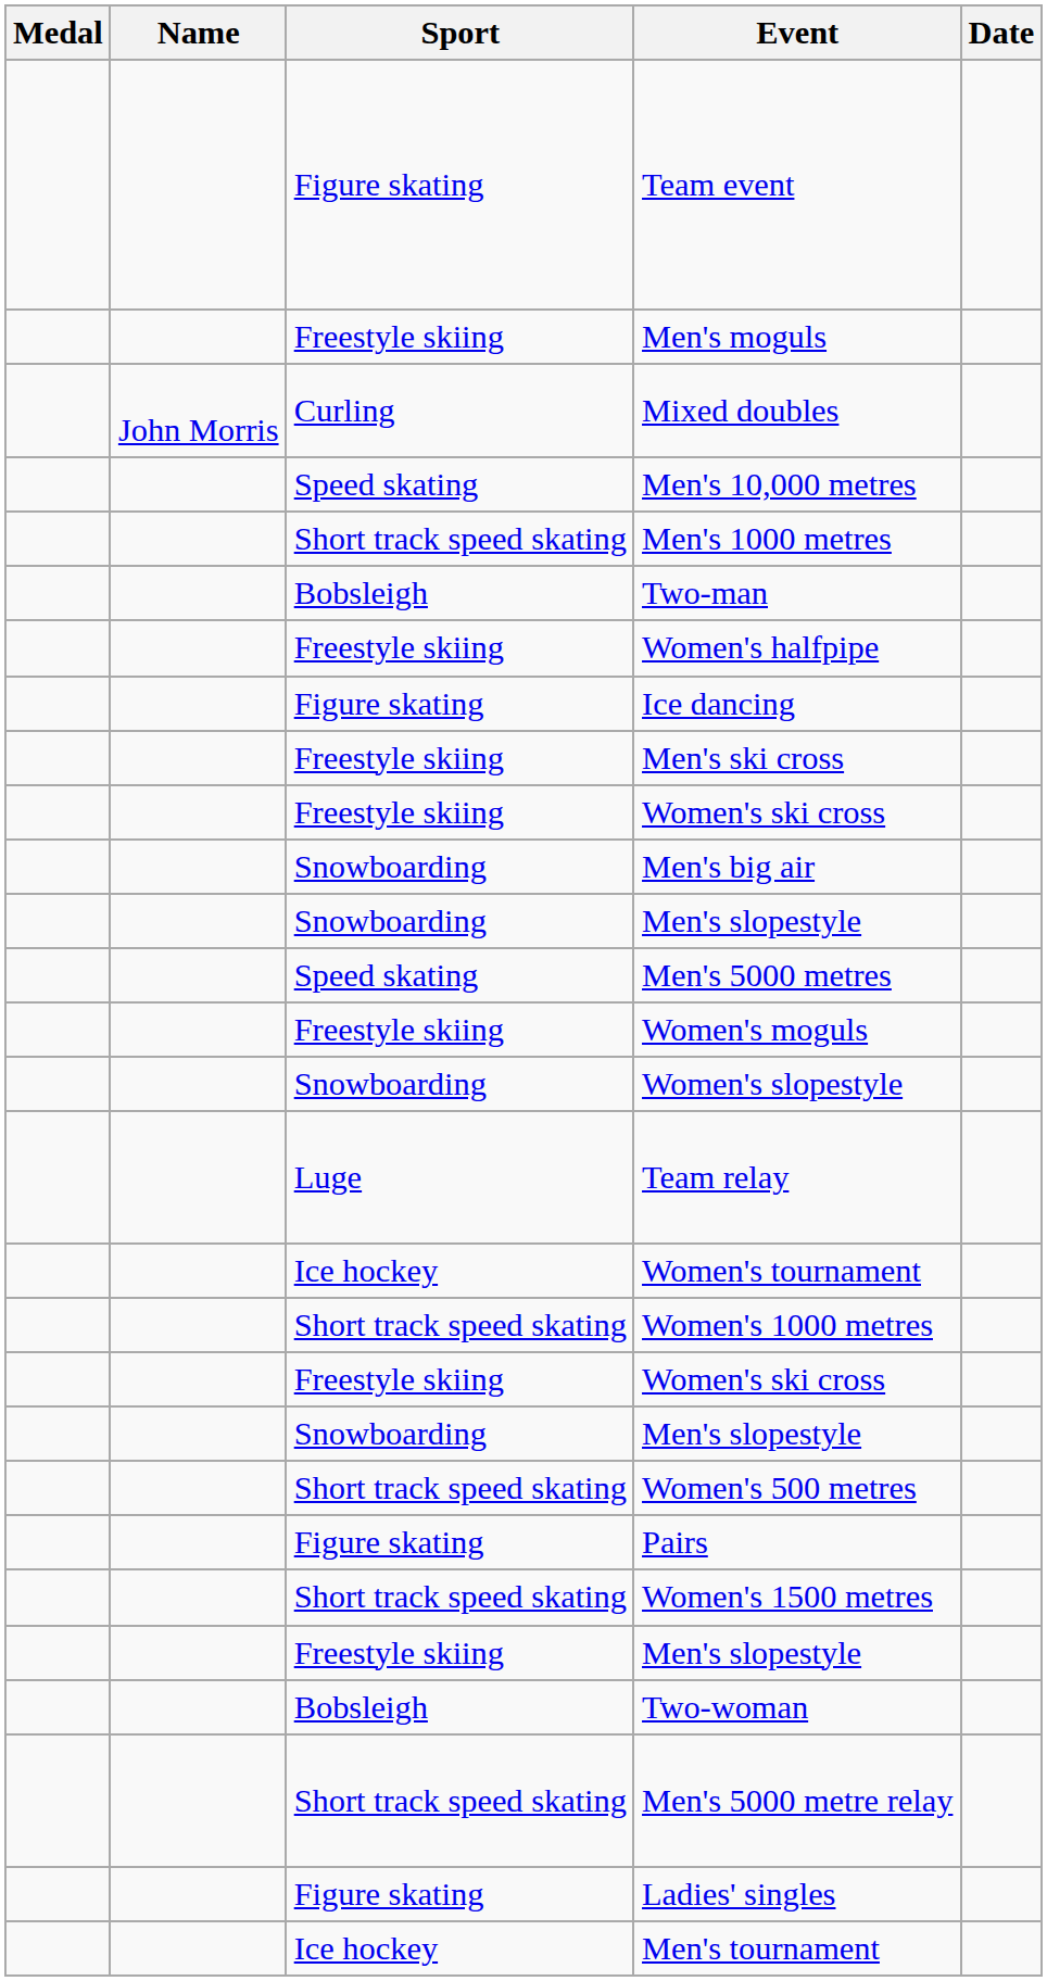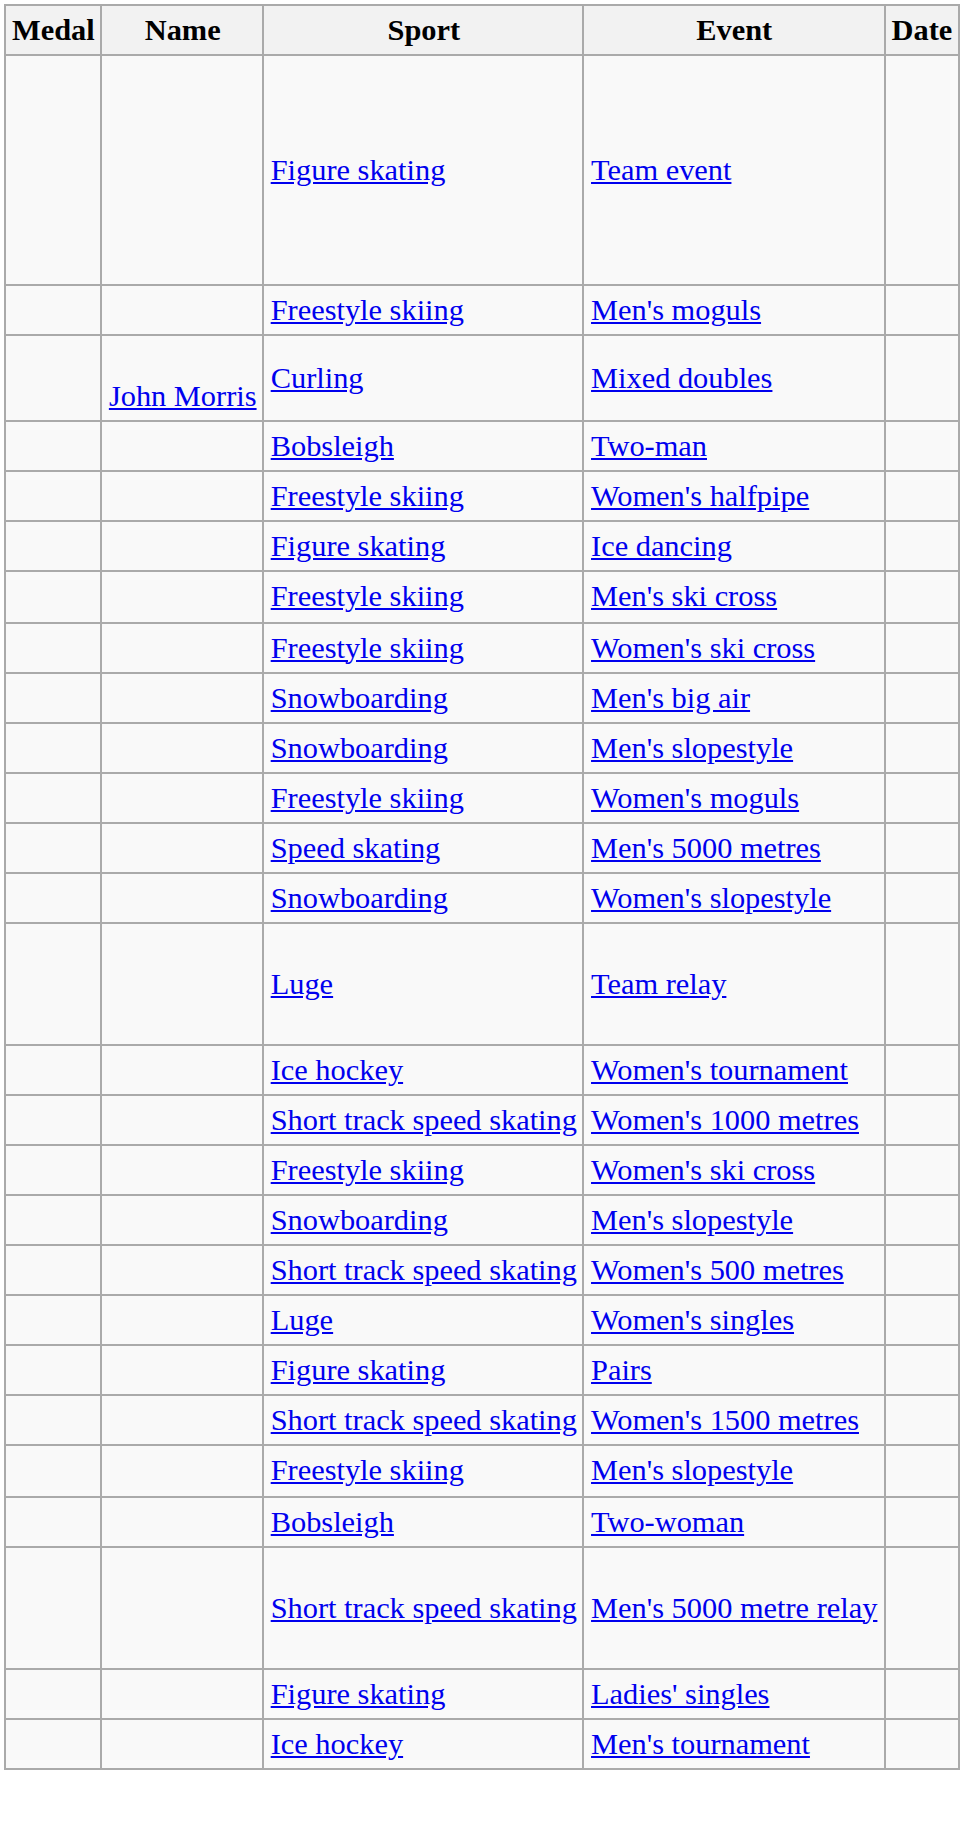- row: Speed skating | Men's 10,000 metres
- row: Short track speed skating | Men's 1000 metres
rows swapped: Men's 5000 metres <-> Women's moguls
+ row: Luge | Women's singles
